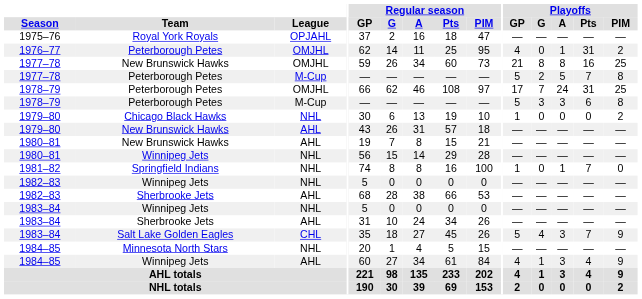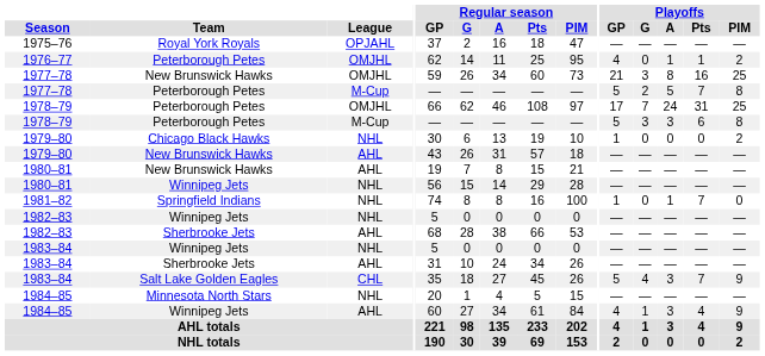1976–77 | Playoffs / Pts: 31 -> 1
1977–78 / OMJHL | Playoffs / G: 8 -> 3
